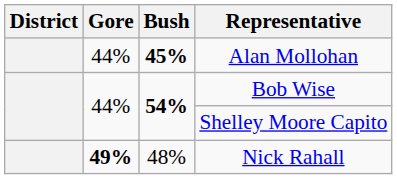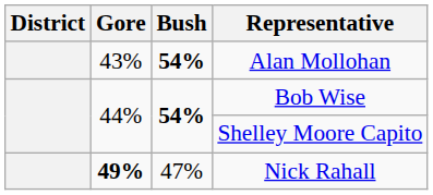Alan Mollohan | Gore: 44% -> 43%
Alan Mollohan | Bush: 45% -> 54%
Nick Rahall | Bush: 48% -> 47%
